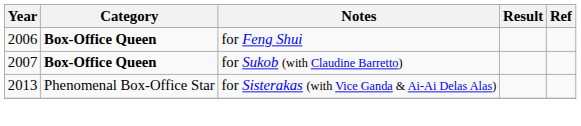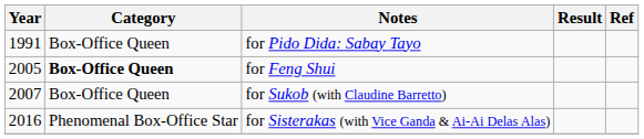+ row: 1991 | Box-Office Queen | for Pido Dida: Sabay Tayo
for Feng Shui | Year: 2006 -> 2005
for Sukob (with Claudine Barretto) | Category: bold -> normal
for Sisterakas (with Vice Ganda & Ai-Ai Delas Alas) | Year: 2013 -> 2016
